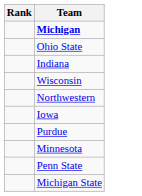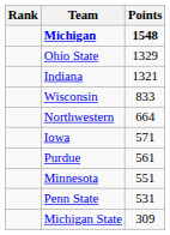+ column: Points | 1548 | 1329 | 1321 | 833 | 664 | 571 | 561 | 551 | 531 | 309
